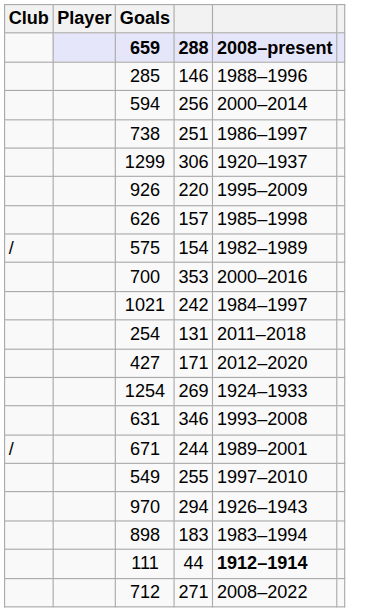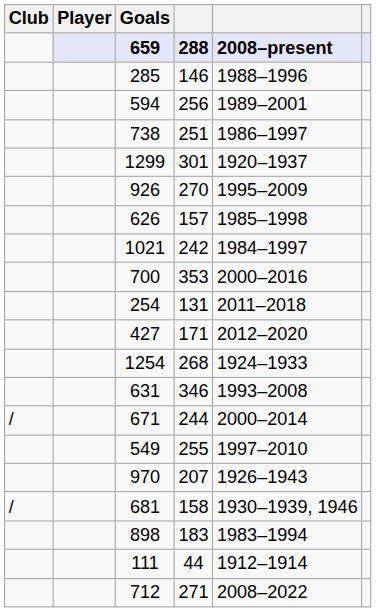594 | column 5: 2000–2014 -> 1989–2001
1299 | column 4: 306 -> 301
926 | column 4: 220 -> 270
- row: / | 575 | 154 | 1982–1989
rows swapped: 700 <-> 1021
1254 | column 4: 269 -> 268
671 | column 5: 1989–2001 -> 2000–2014
970 | column 4: 294 -> 207
+ row: / | 681 | 158 | 1930–1939, 1946
111 | column 5: bold -> normal
